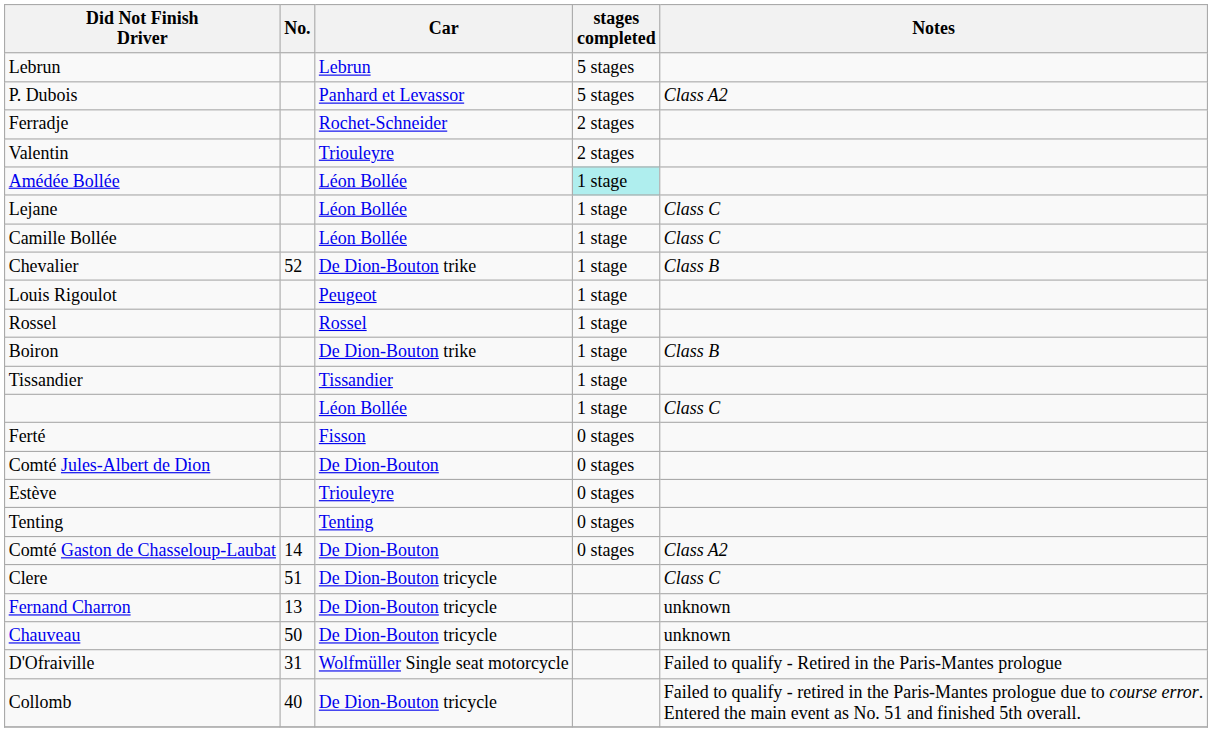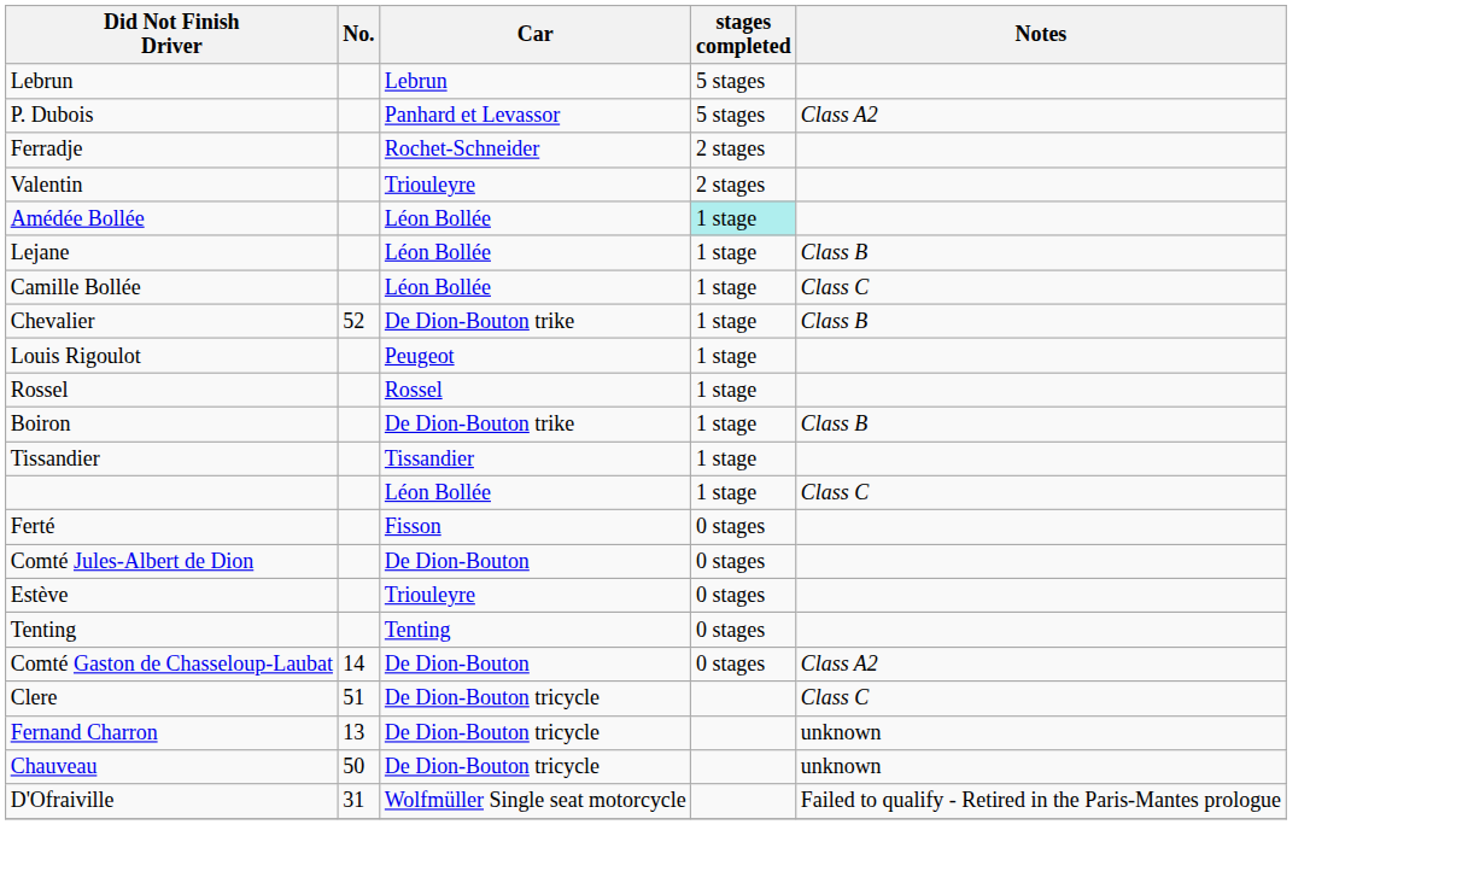Lejane | Notes: Class C -> Class B
- row: Collomb | 40 | De Dion-Bouton tricycle | Failed to qualify - retired in the Paris-Mantes prologue due to course error. Entered the main event as No. 51 and finished 5th overall.
